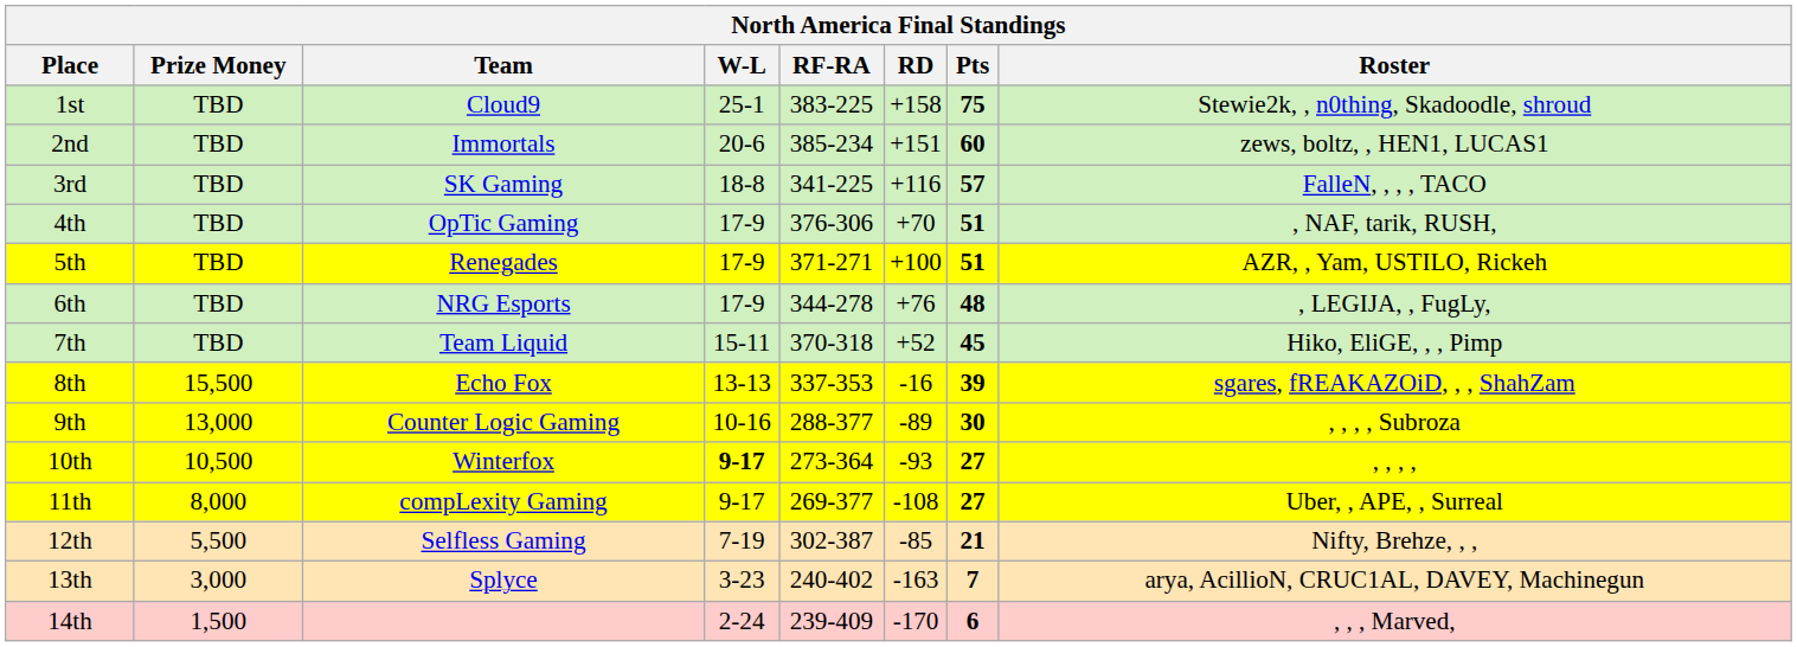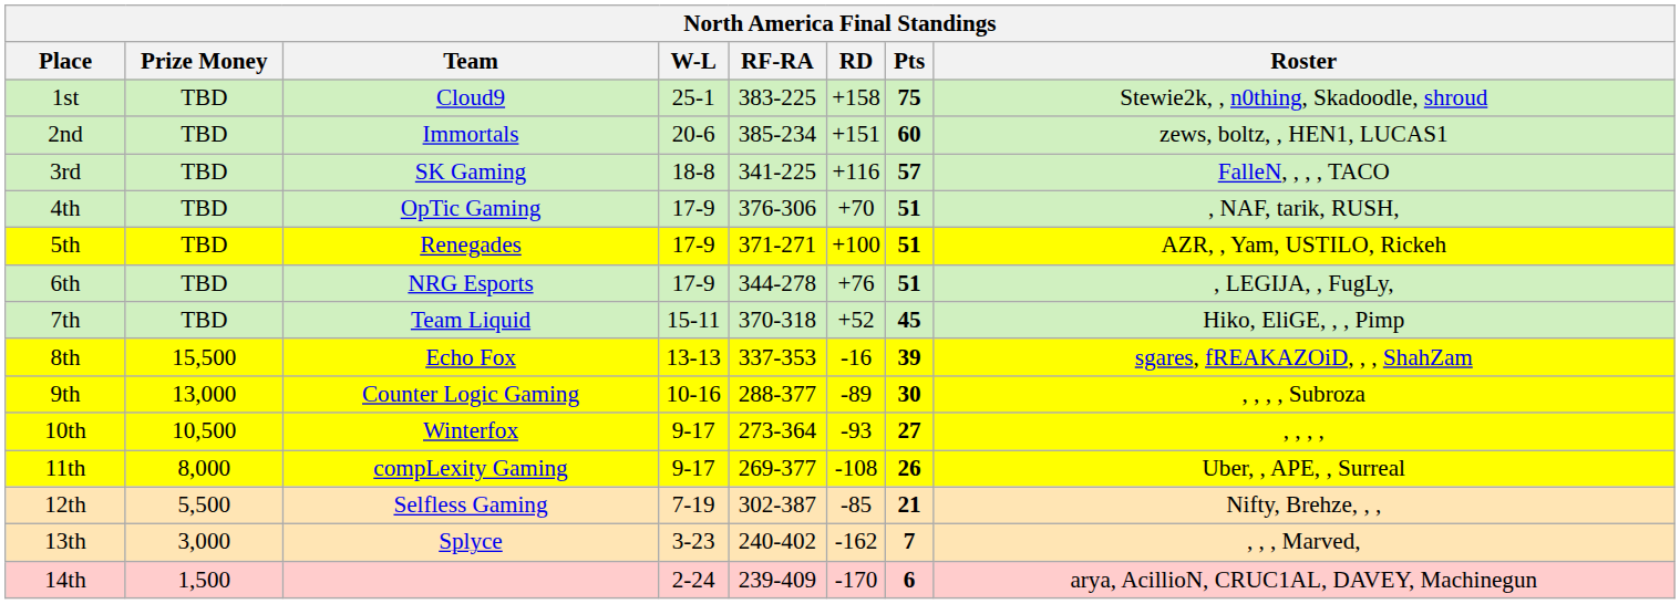6th | Pts: 48 -> 51
10th | W-L: bold -> normal
11th | Pts: 27 -> 26
13th | RD: -163 -> -162
13th | Roster: arya, AcillioN, CRUC1AL, DAVEY, Machinegun -> , , , Marved,
14th | Roster: , , , Marved, -> arya, AcillioN, CRUC1AL, DAVEY, Machinegun
